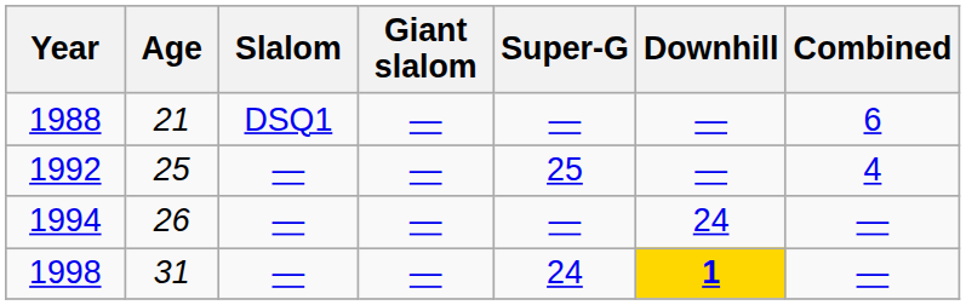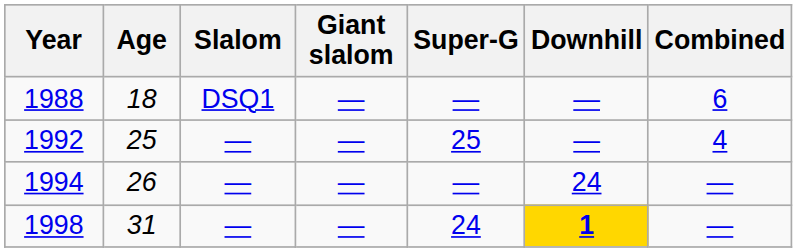1988 | Age: 21 -> 18
